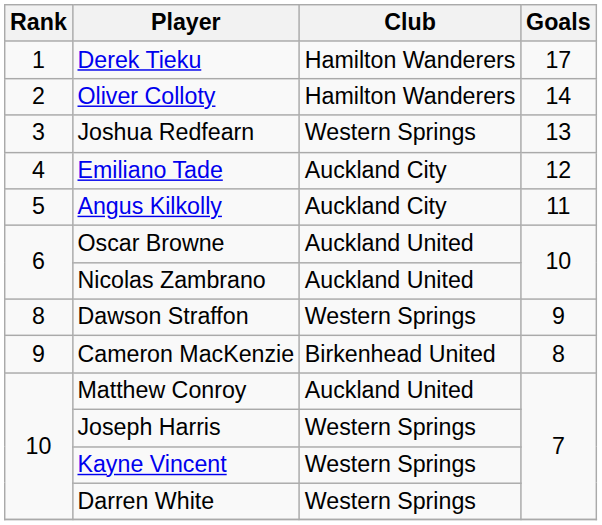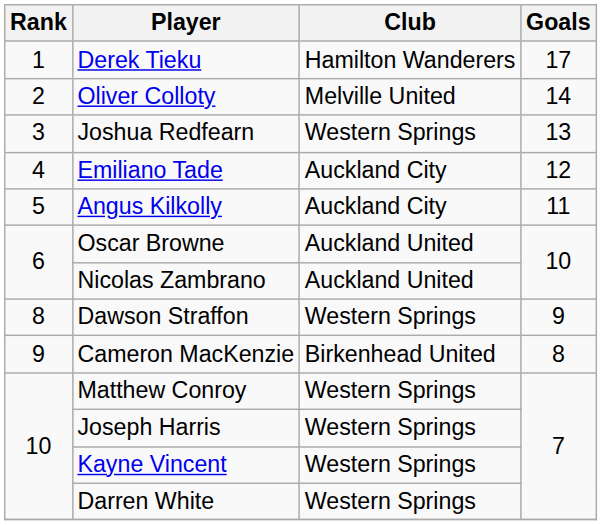Oliver Colloty | Club: Hamilton Wanderers -> Melville United
Matthew Conroy | Club: Auckland United -> Western Springs
